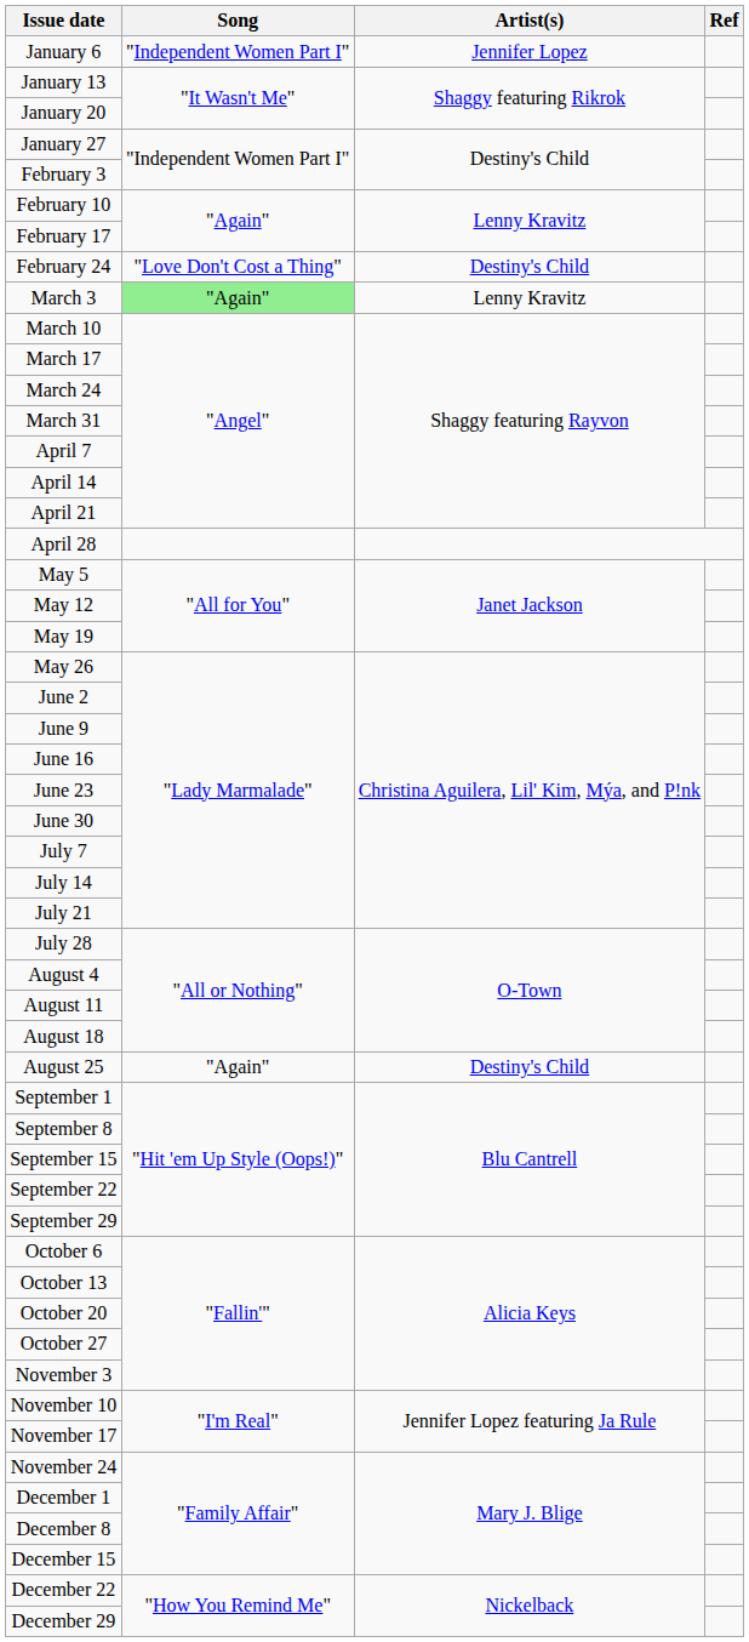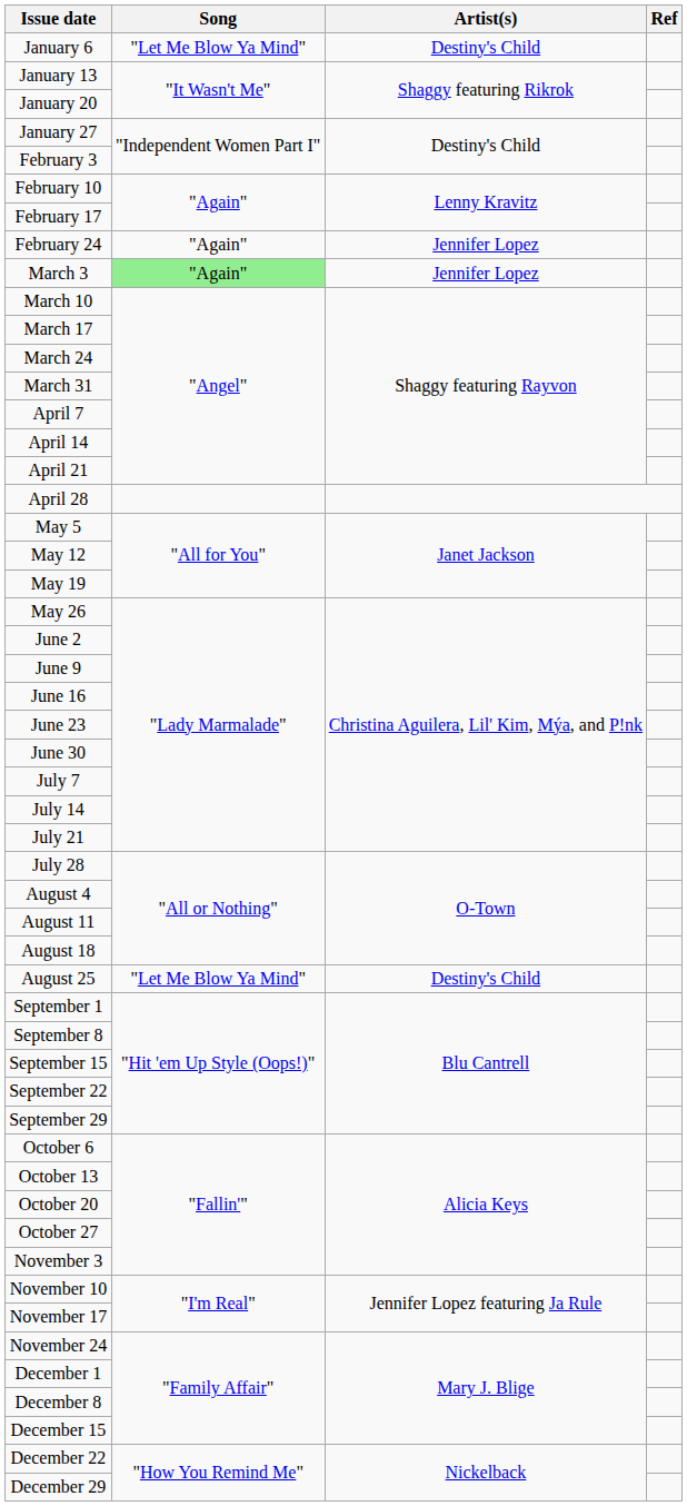January 6 | Song: "Independent Women Part I" -> "Let Me Blow Ya Mind"
January 6 | Artist(s): Jennifer Lopez -> Destiny's Child
February 24 | Song: "Love Don't Cost a Thing" -> "Again"
February 24 | Artist(s): Destiny's Child -> Jennifer Lopez
March 3 | Artist(s): Lenny Kravitz -> Jennifer Lopez
August 25 | Song: "Again" -> "Let Me Blow Ya Mind"
